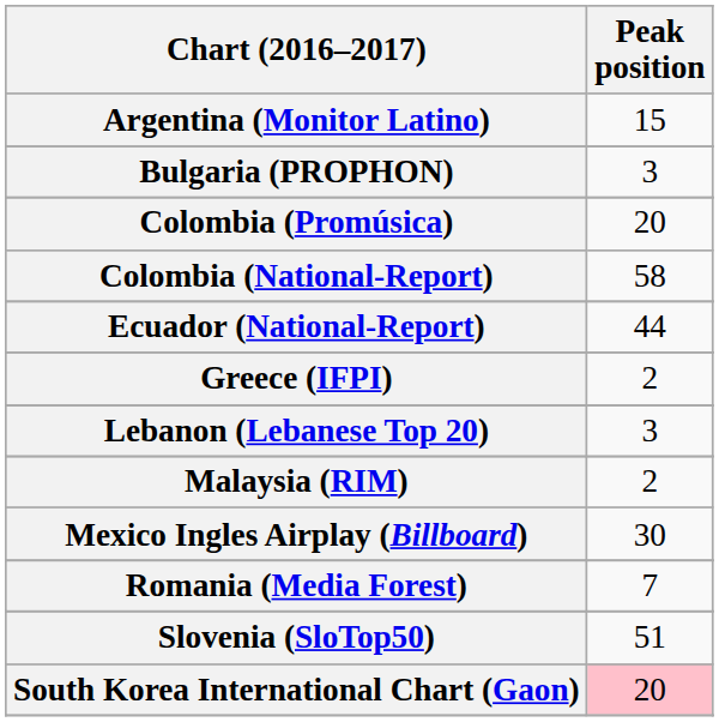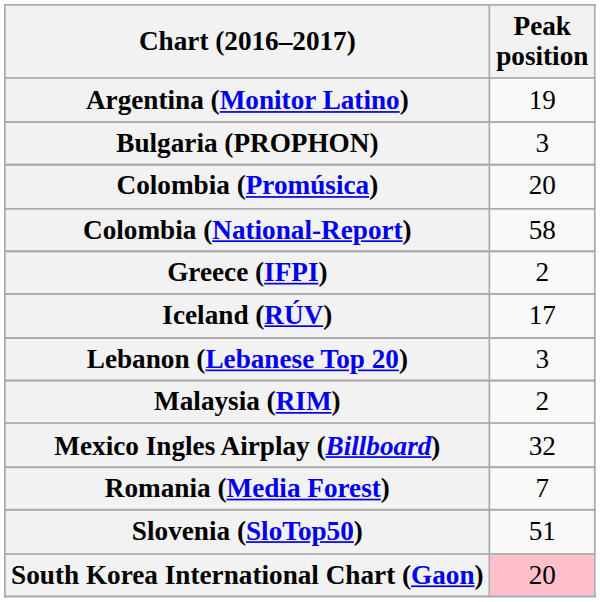Argentina (Monitor Latino) | Peak position: 15 -> 19
- row: Ecuador (National-Report) | 44
+ row: Iceland (RÚV) | 17
Mexico Ingles Airplay (Billboard) | Peak position: 30 -> 32
